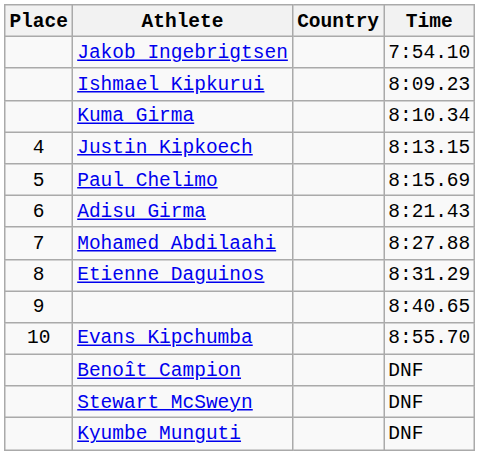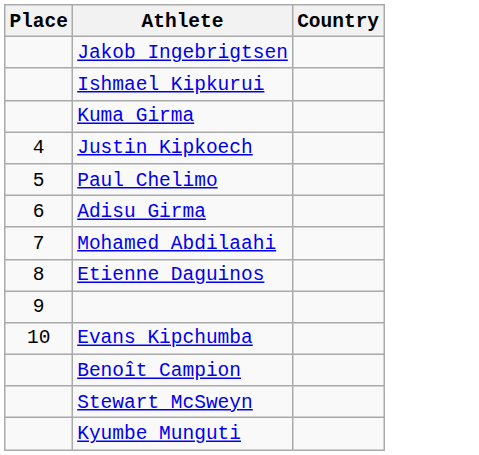- column: Time | 7:54.10 | 8:09.23 | 8:10.34 | 8:13.15 | 8:15.69 | 8:21.43 | 8:27.88 | 8:31.29 | 8:40.65 | 8:55.70 | DNF | DNF | DNF
